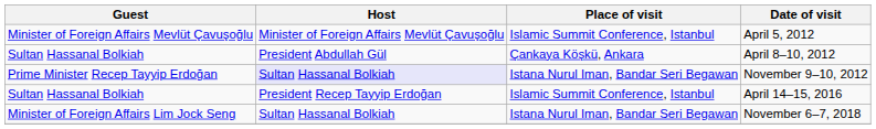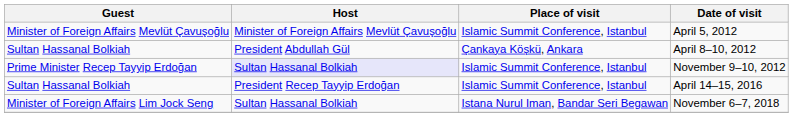November 9–10, 2012 | Place of visit: Istana Nurul Iman, Bandar Seri Begawan -> Islamic Summit Conference, Istanbul
